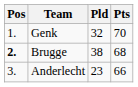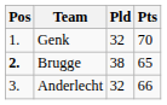Brugge | Pts: 68 -> 65
Anderlecht | Pld: 23 -> 32
